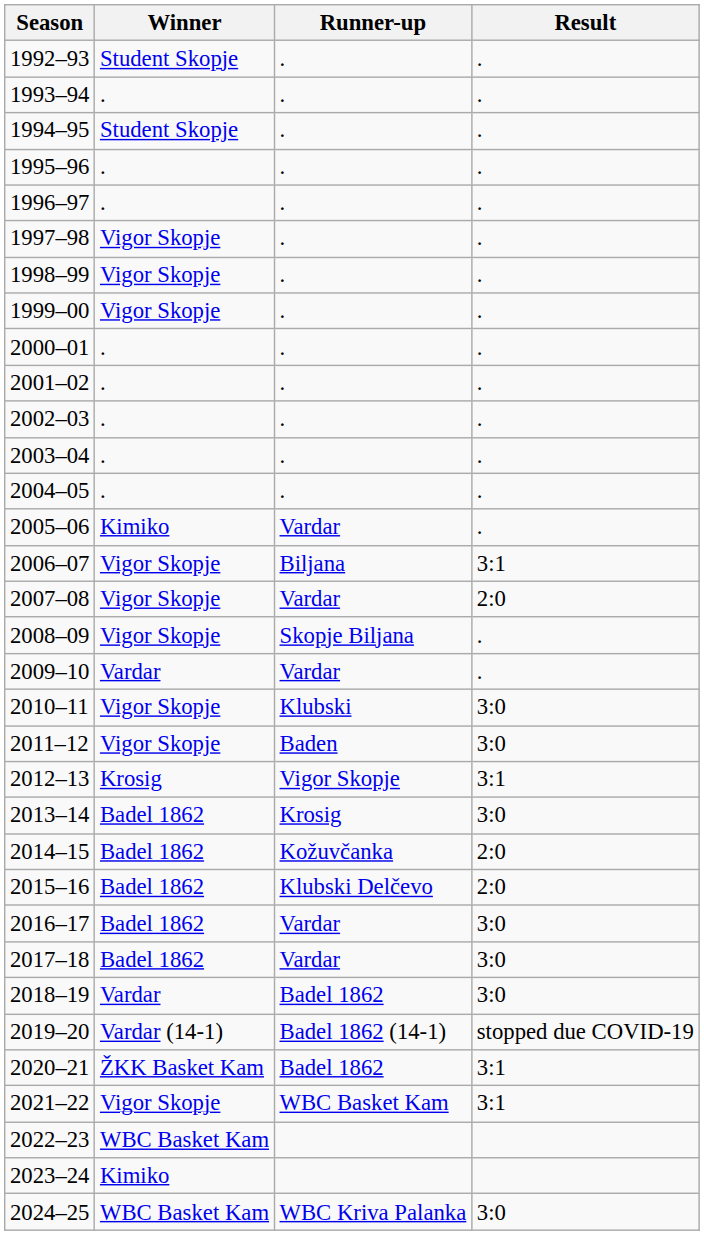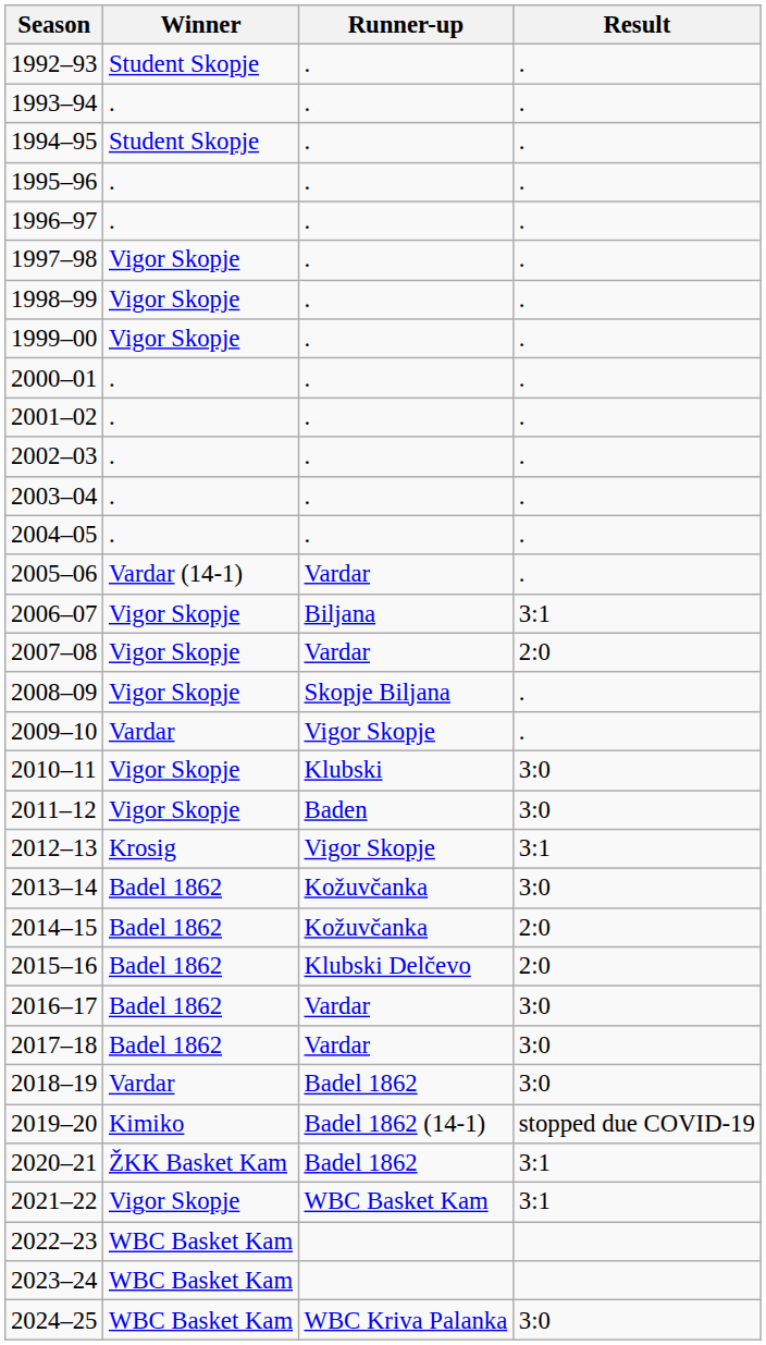2005–06 | Winner: Kimiko -> Vardar (14-1)
2009–10 | Runner-up: Vardar -> Vigor Skopje
2013–14 | Runner-up: Krosig -> Kožuvčanka
2019–20 | Winner: Vardar (14-1) -> Kimiko
2023–24 | Winner: Kimiko -> WBC Basket Kam
